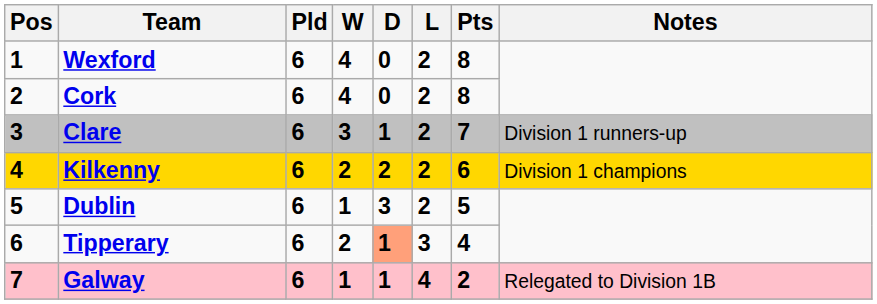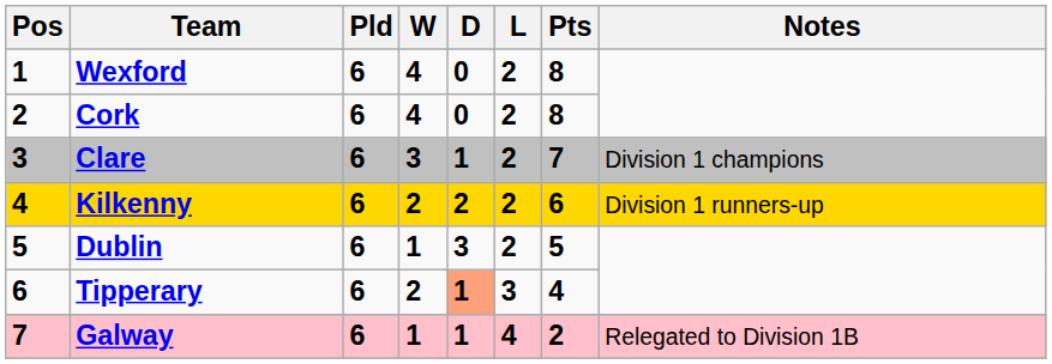Clare | Notes: Division 1 runners-up -> Division 1 champions
Kilkenny | Notes: Division 1 champions -> Division 1 runners-up
